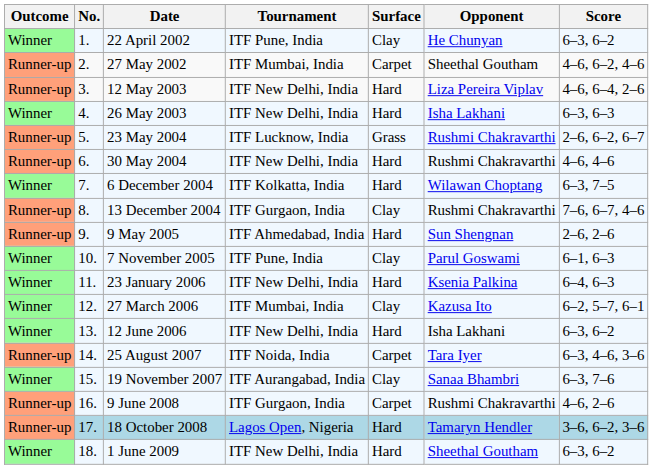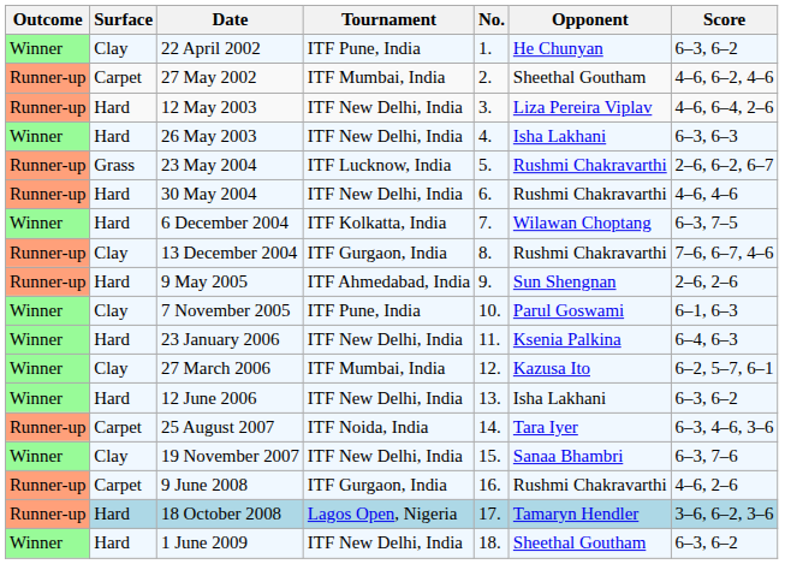columns swapped: No. <-> Surface
19 November 2007 | Tournament: ITF Aurangabad, India -> ITF New Delhi, India
